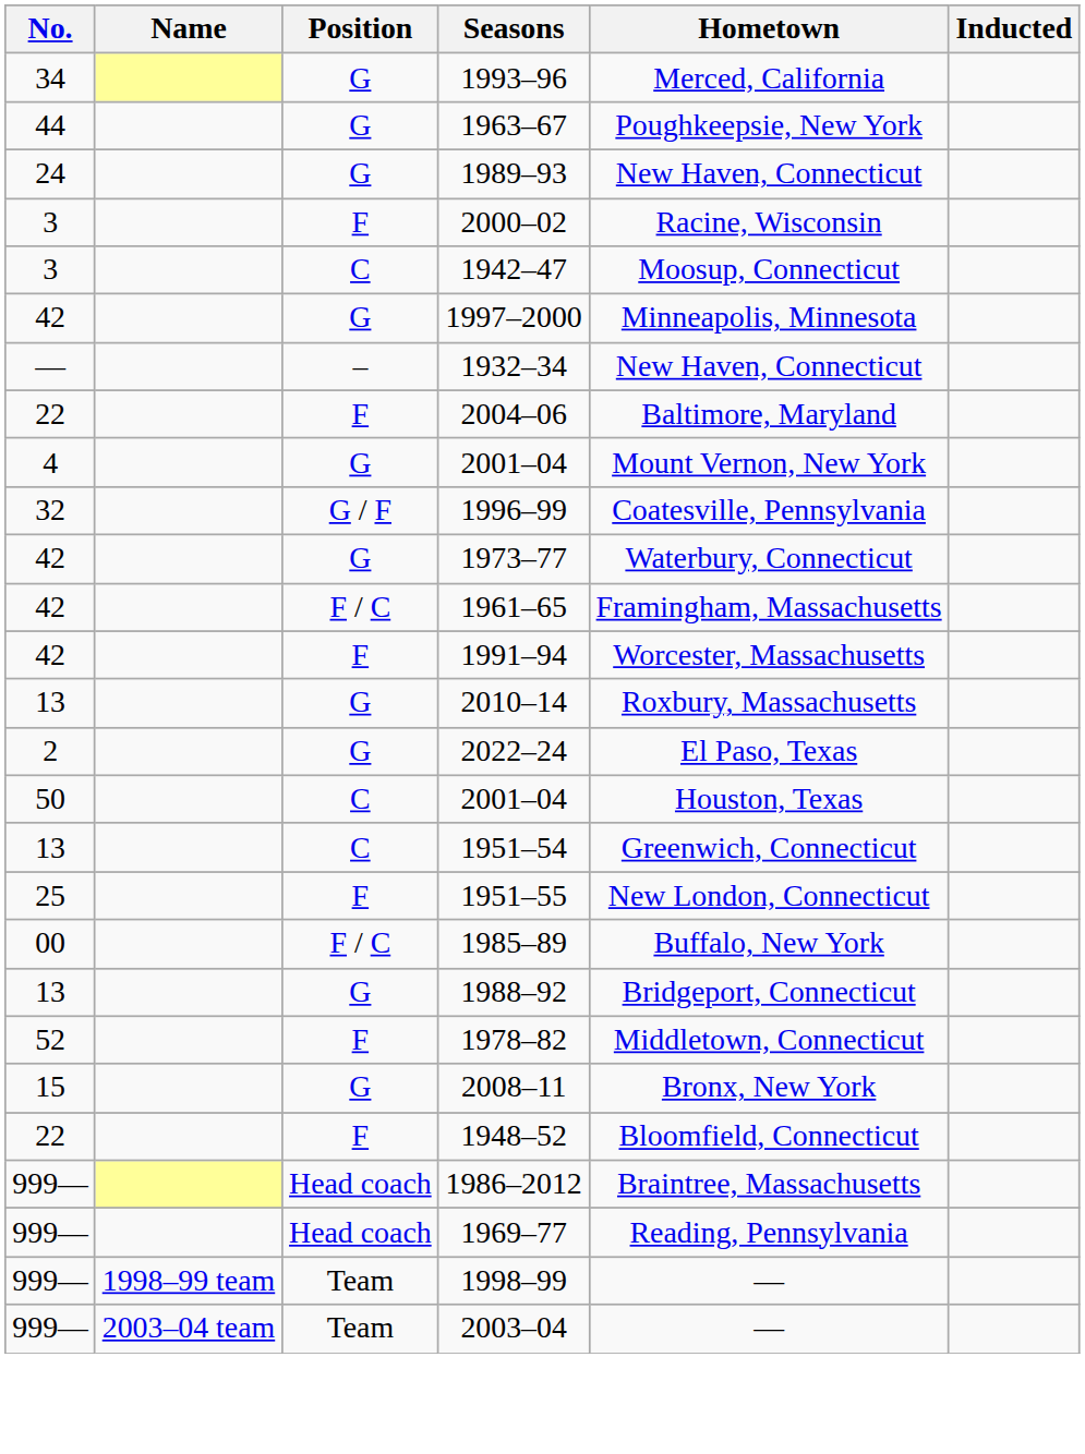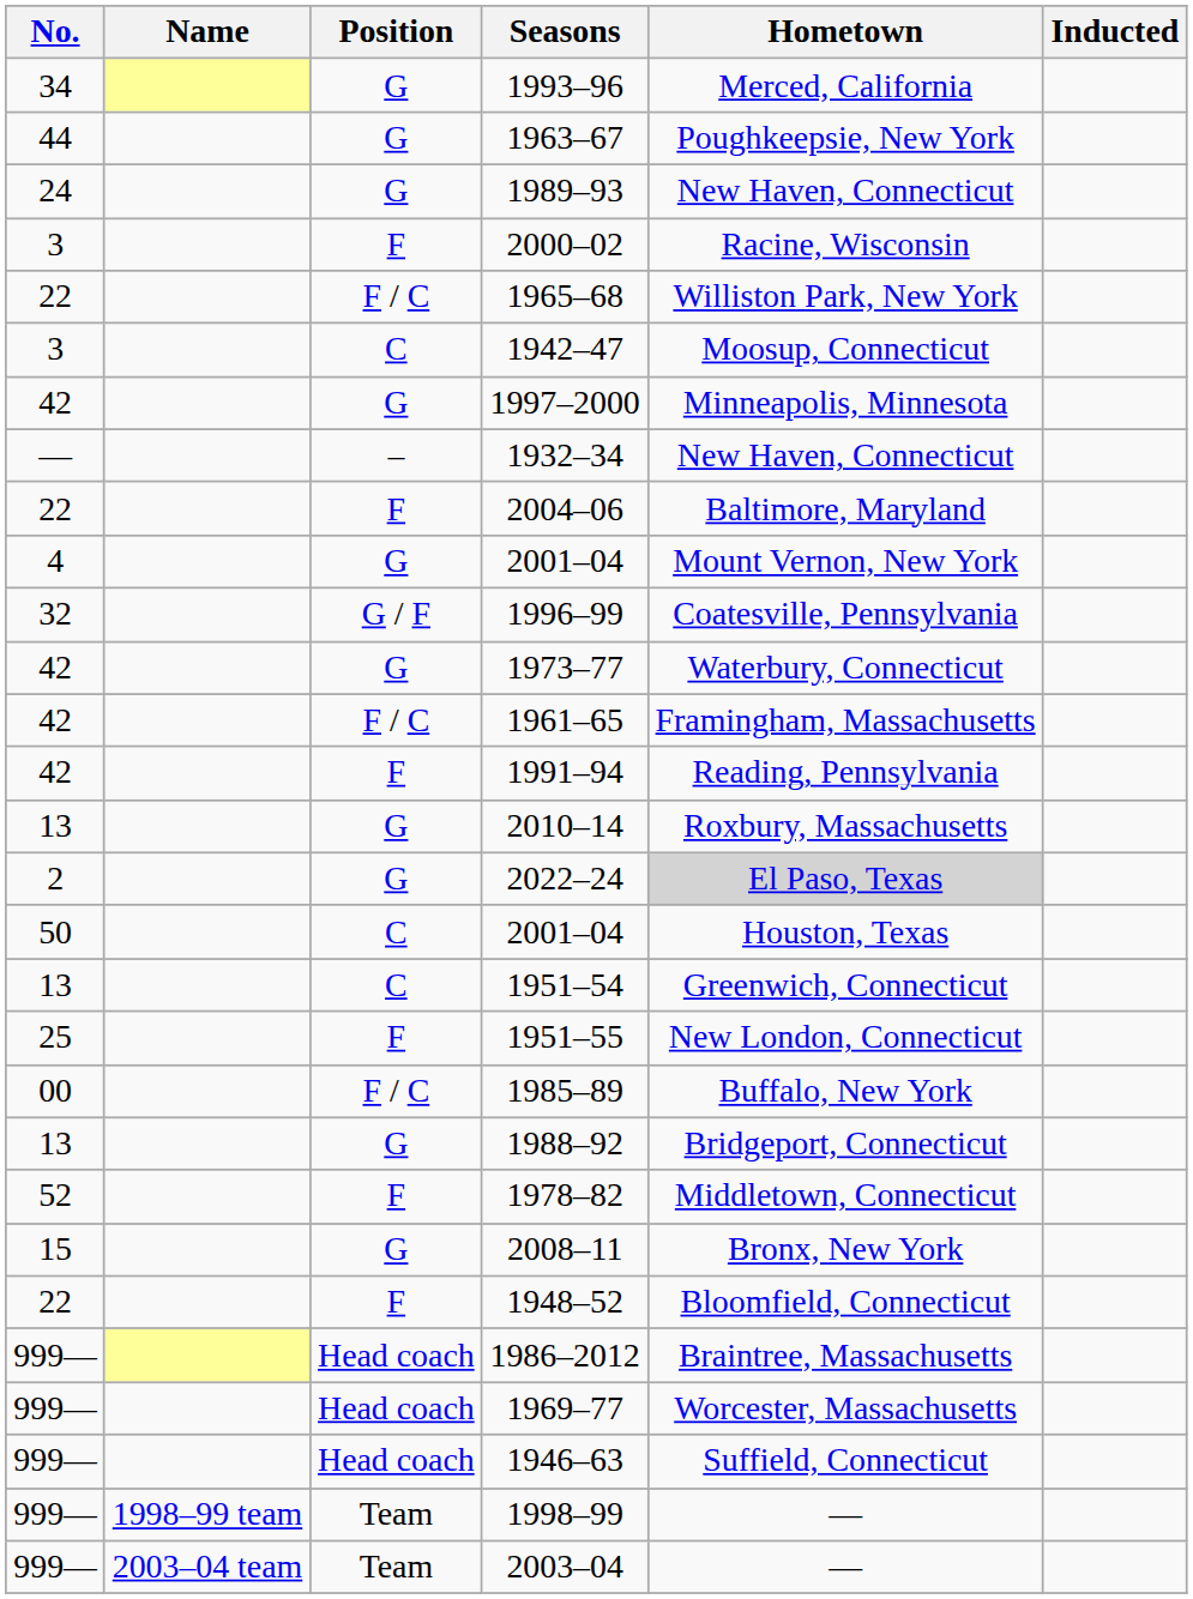+ row: 22 | F / C | 1965–68 | Williston Park, New York
1991–94 | Hometown: Worcester, Massachusetts -> Reading, Pennsylvania
2022–24 | Hometown: no background -> lightgrey background
1969–77 | Hometown: Reading, Pennsylvania -> Worcester, Massachusetts
+ row: 999— | Head coach | 1946–63 | Suffield, Connecticut
